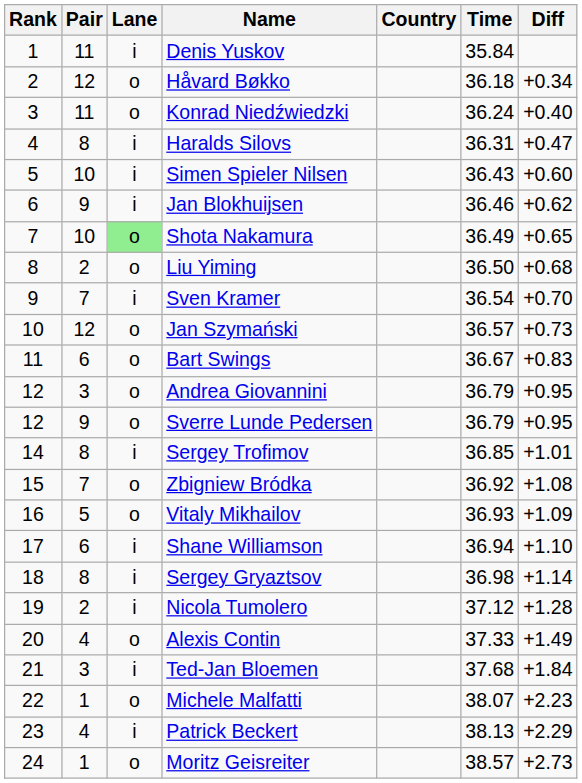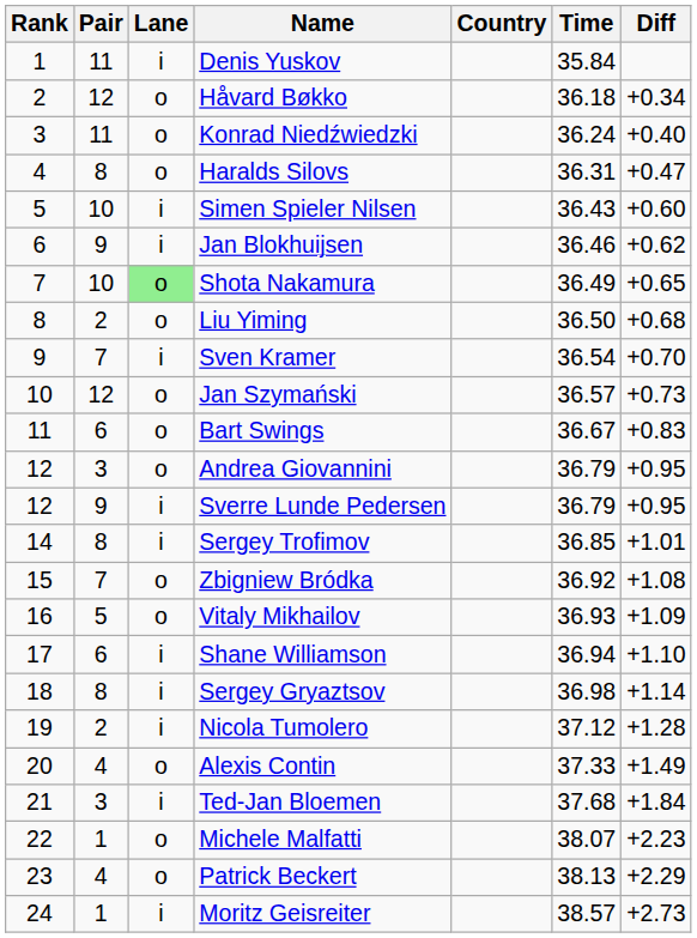Haralds Silovs | Lane: i -> o
Sverre Lunde Pedersen | Lane: o -> i
Patrick Beckert | Lane: i -> o
Moritz Geisreiter | Lane: o -> i
